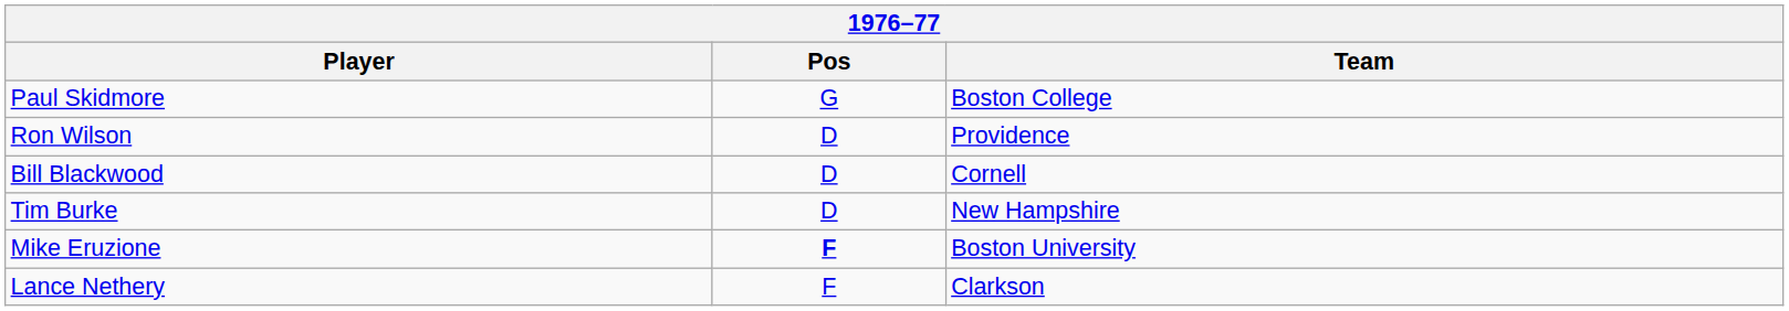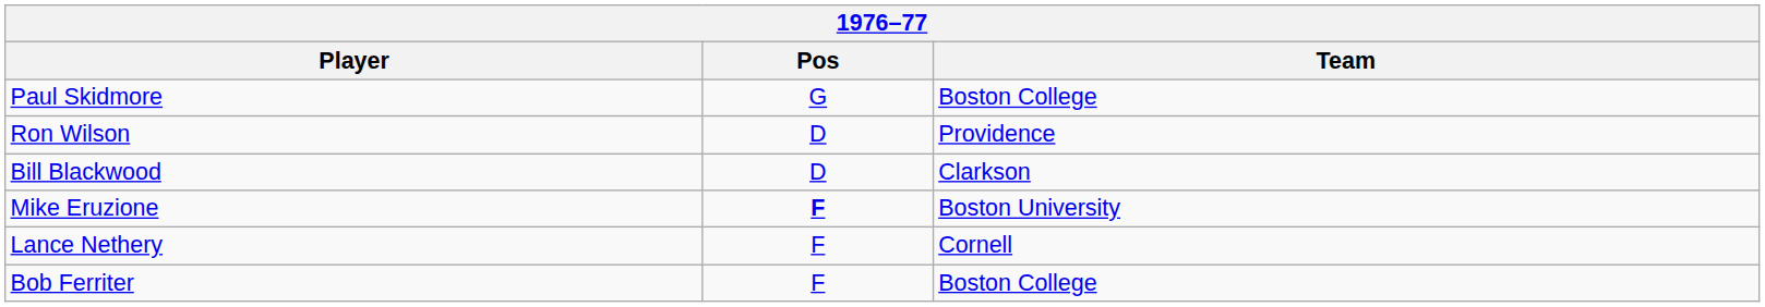Bill Blackwood | Team: Cornell -> Clarkson
- row: Tim Burke | D | New Hampshire
Lance Nethery | Team: Clarkson -> Cornell
+ row: Bob Ferriter | F | Boston College
